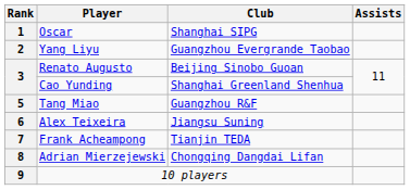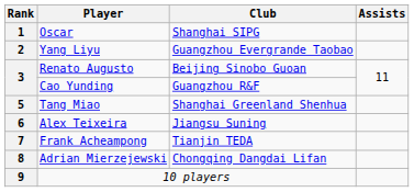Cao Yunding | Club: Shanghai Greenland Shenhua -> Guangzhou R&F
Tang Miao | Club: Guangzhou R&F -> Shanghai Greenland Shenhua
